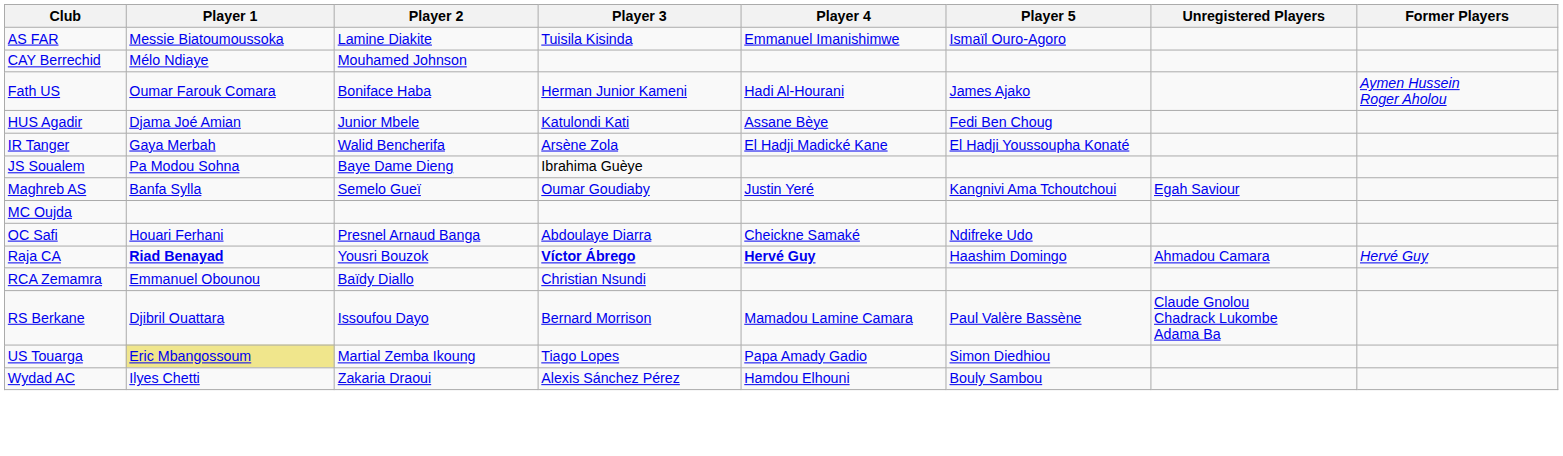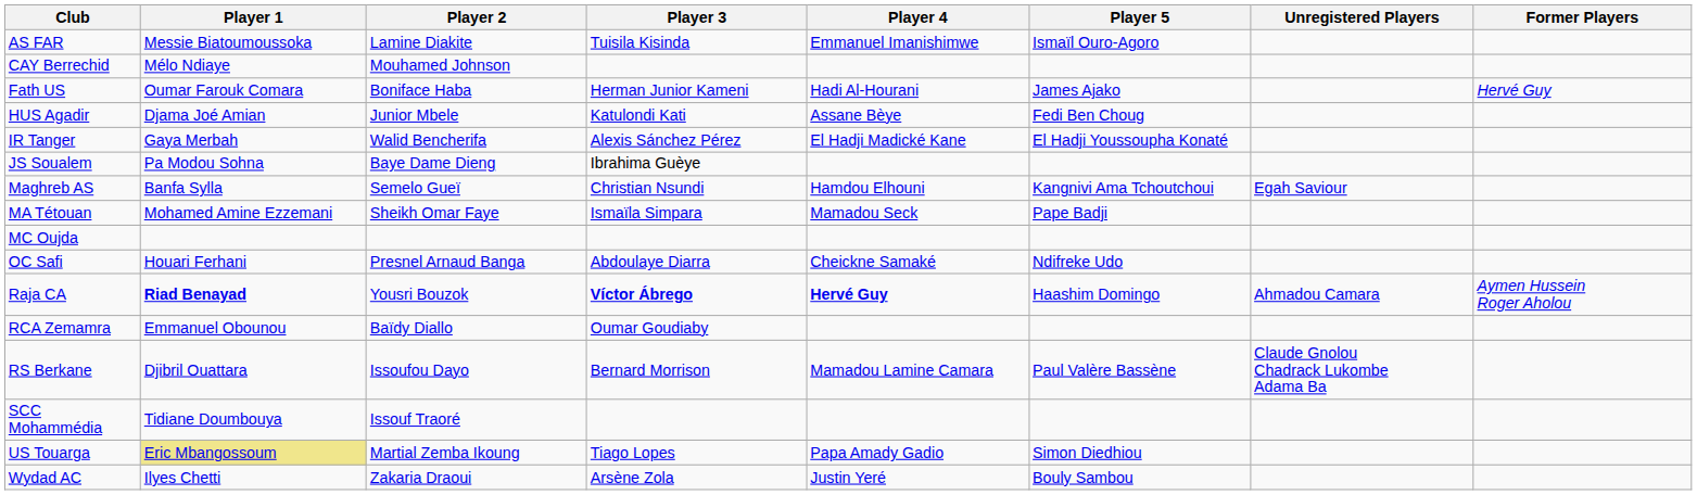Fath US | Former Players: Aymen Hussein Roger Aholou -> Hervé Guy
IR Tanger | Player 3: Arsène Zola -> Alexis Sánchez Pérez
Maghreb AS | Player 3: Oumar Goudiaby -> Christian Nsundi
Maghreb AS | Player 4: Justin Yeré -> Hamdou Elhouni
+ row: MA Tétouan | Mohamed Amine Ezzemani | Sheikh Omar Faye | Ismaïla Simpara | Mamadou Seck | Pape Badji
Raja CA | Former Players: Hervé Guy -> Aymen Hussein Roger Aholou
RCA Zemamra | Player 3: Christian Nsundi -> Oumar Goudiaby
+ row: SCC Mohammédia | Tidiane Doumbouya | Issouf Traoré
Wydad AC | Player 3: Alexis Sánchez Pérez -> Arsène Zola
Wydad AC | Player 4: Hamdou Elhouni -> Justin Yeré
